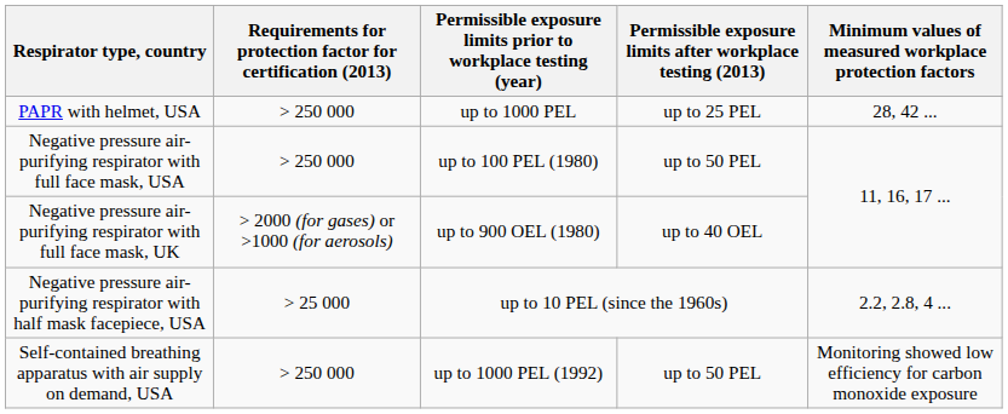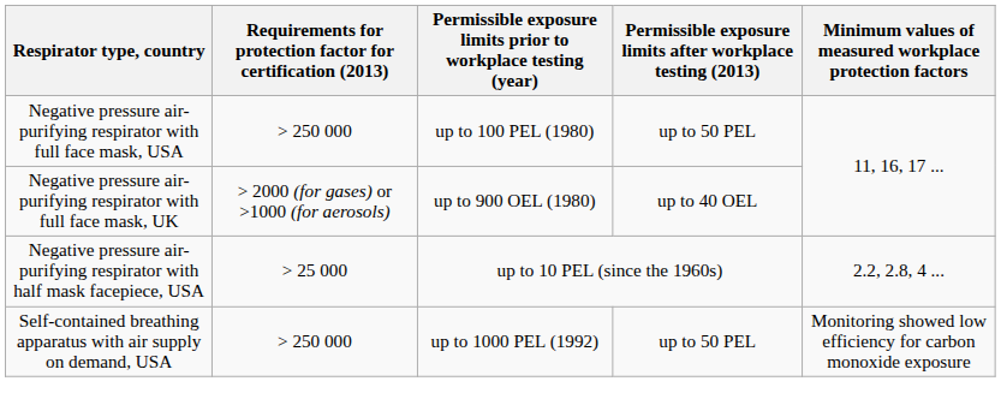- row: PAPR with helmet, USA | > 250 000 | up to 1000 PEL | up to 25 PEL | 28, 42 ...
